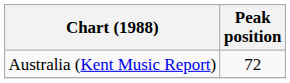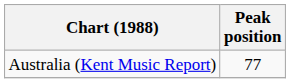Australia (Kent Music Report) | Peak position: 72 -> 77
